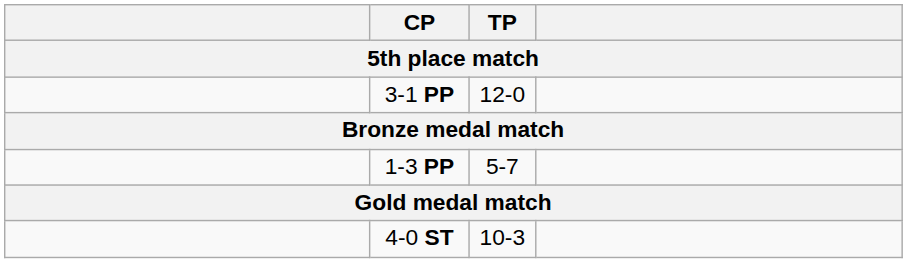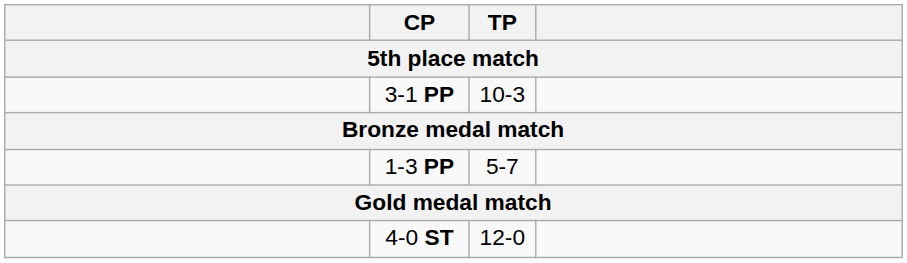3-1 PP | TP: 12-0 -> 10-3
4-0 ST | TP: 10-3 -> 12-0
